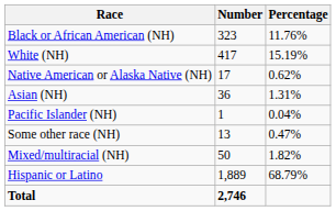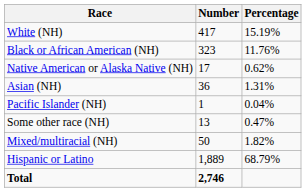rows swapped: White (NH) <-> Black or African American (NH)
